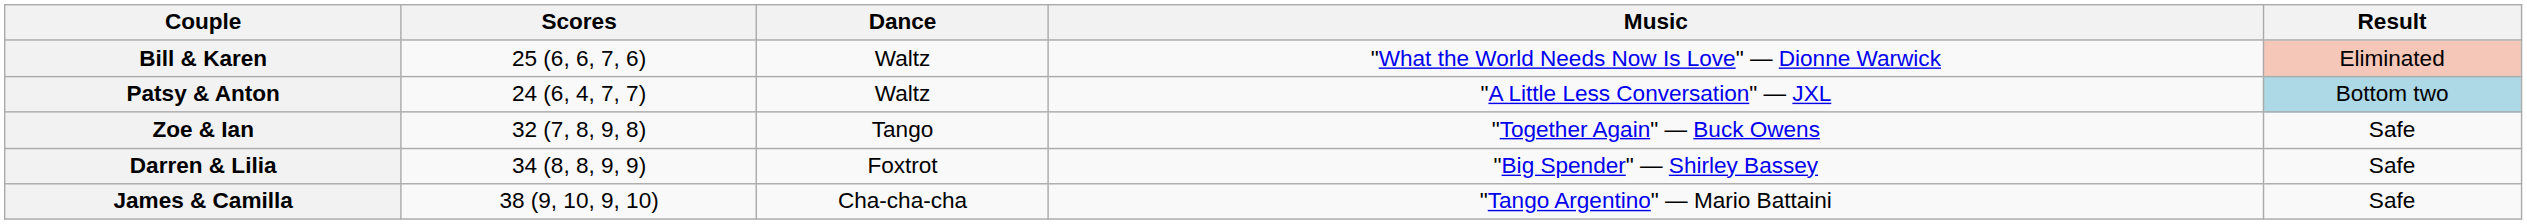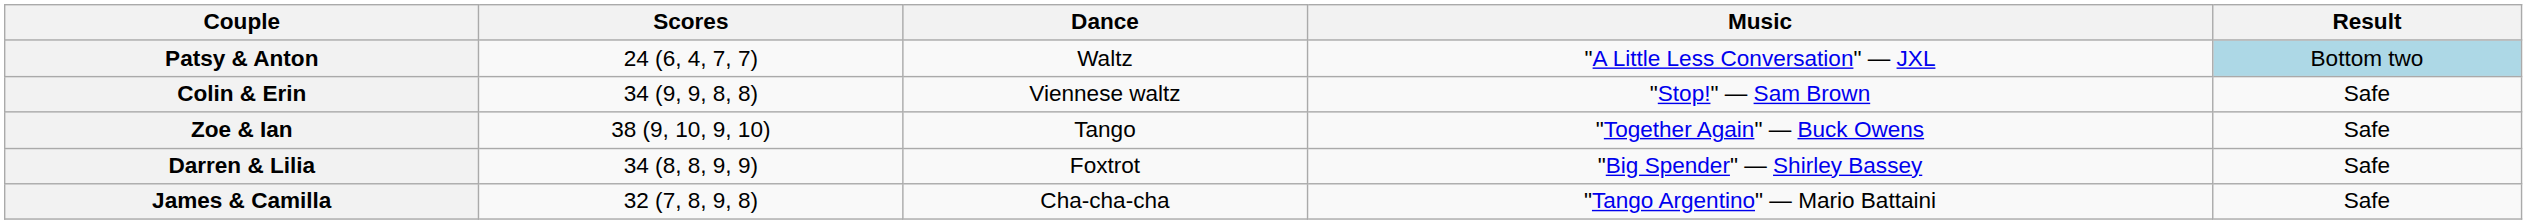- row: Bill & Karen | 25 (6, 6, 7, 6) | Waltz | "What the World Needs Now Is Love" — Dionne Warwick | Eliminated
+ row: Colin & Erin | 34 (9, 9, 8, 8) | Viennese waltz | "Stop!" — Sam Brown | Safe
Zoe & Ian | Scores: 32 (7, 8, 9, 8) -> 38 (9, 10, 9, 10)
James & Camilla | Scores: 38 (9, 10, 9, 10) -> 32 (7, 8, 9, 8)
